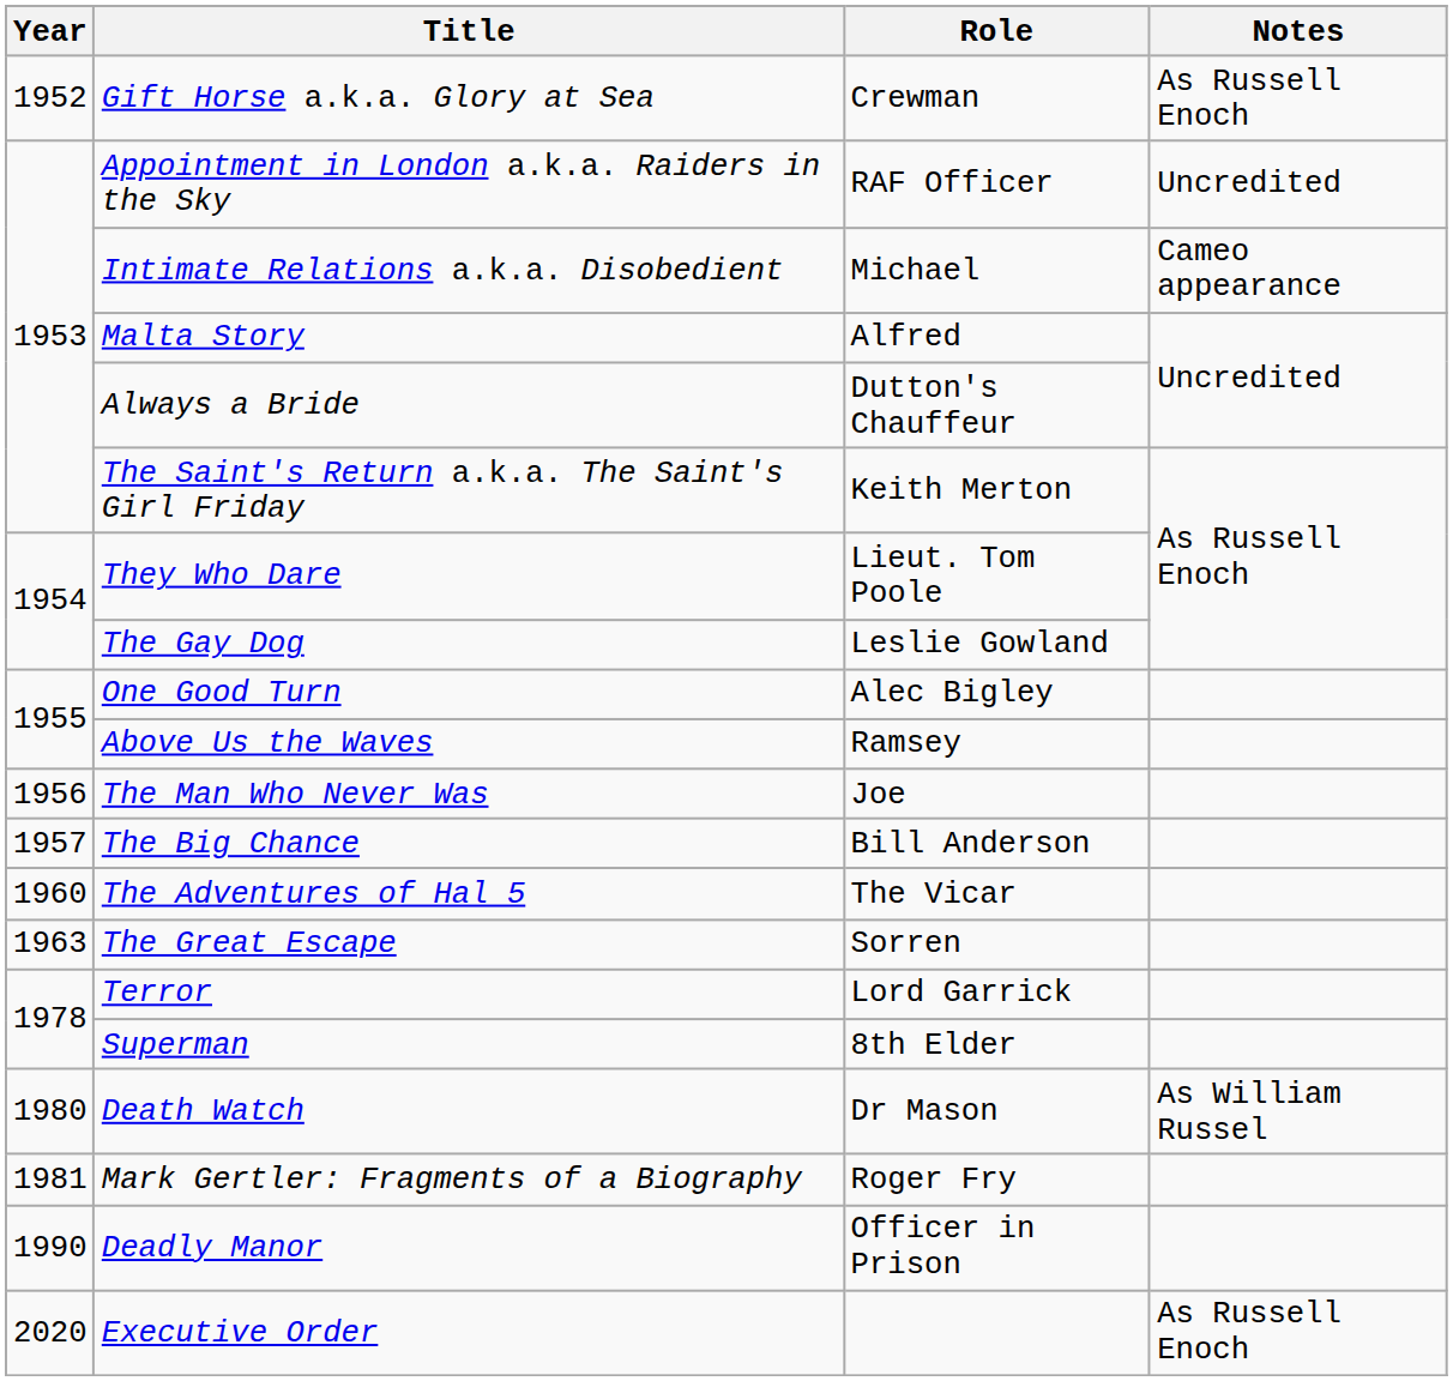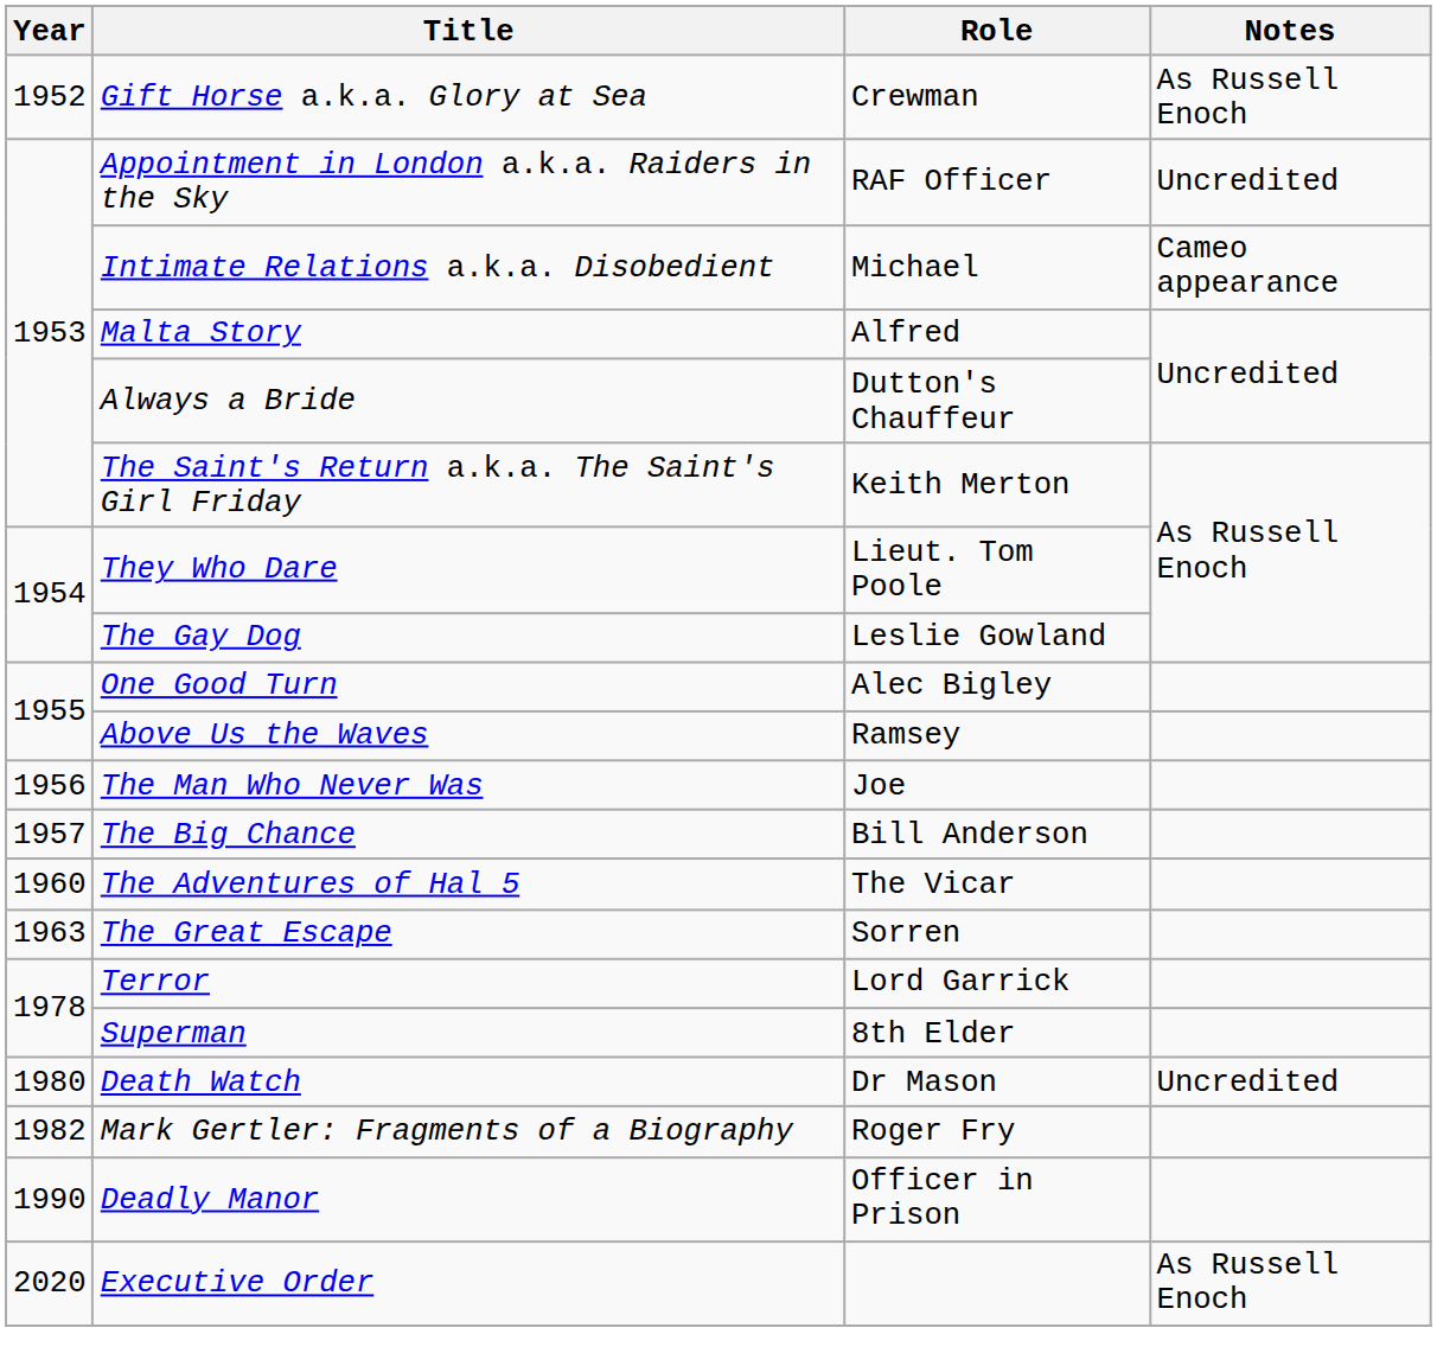Death Watch | Notes: As William Russel -> Uncredited
Mark Gertler: Fragments of a Biography | Year: 1981 -> 1982
